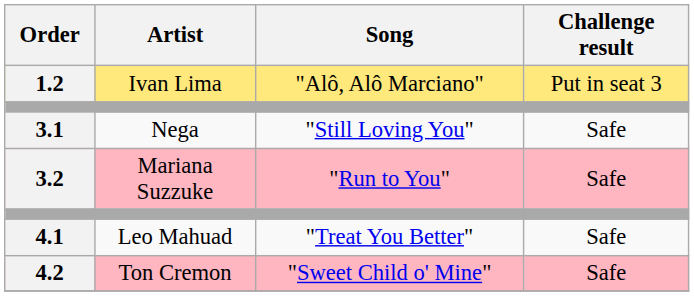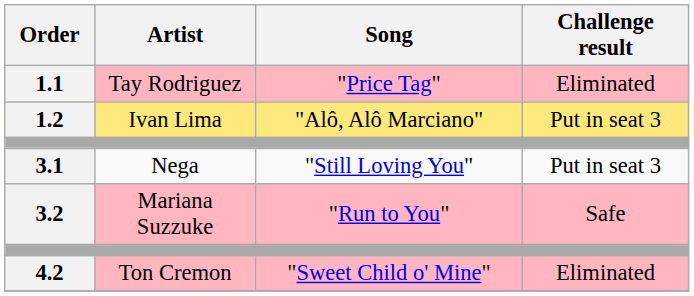+ row: 1.1 | Tay Rodriguez | "Price Tag" | Eliminated
3.1 | Challenge result: Safe -> Put in seat 3
- row: 4.1 | Leo Mahuad | "Treat You Better" | Safe
4.2 | Challenge result: Safe -> Eliminated
